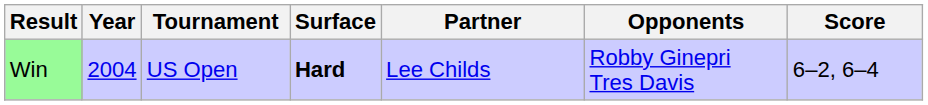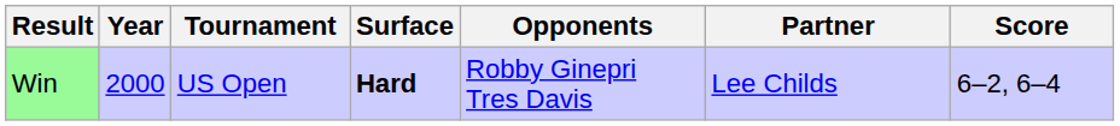columns swapped: Partner <-> Opponents
Win | Year: 2004 -> 2000
